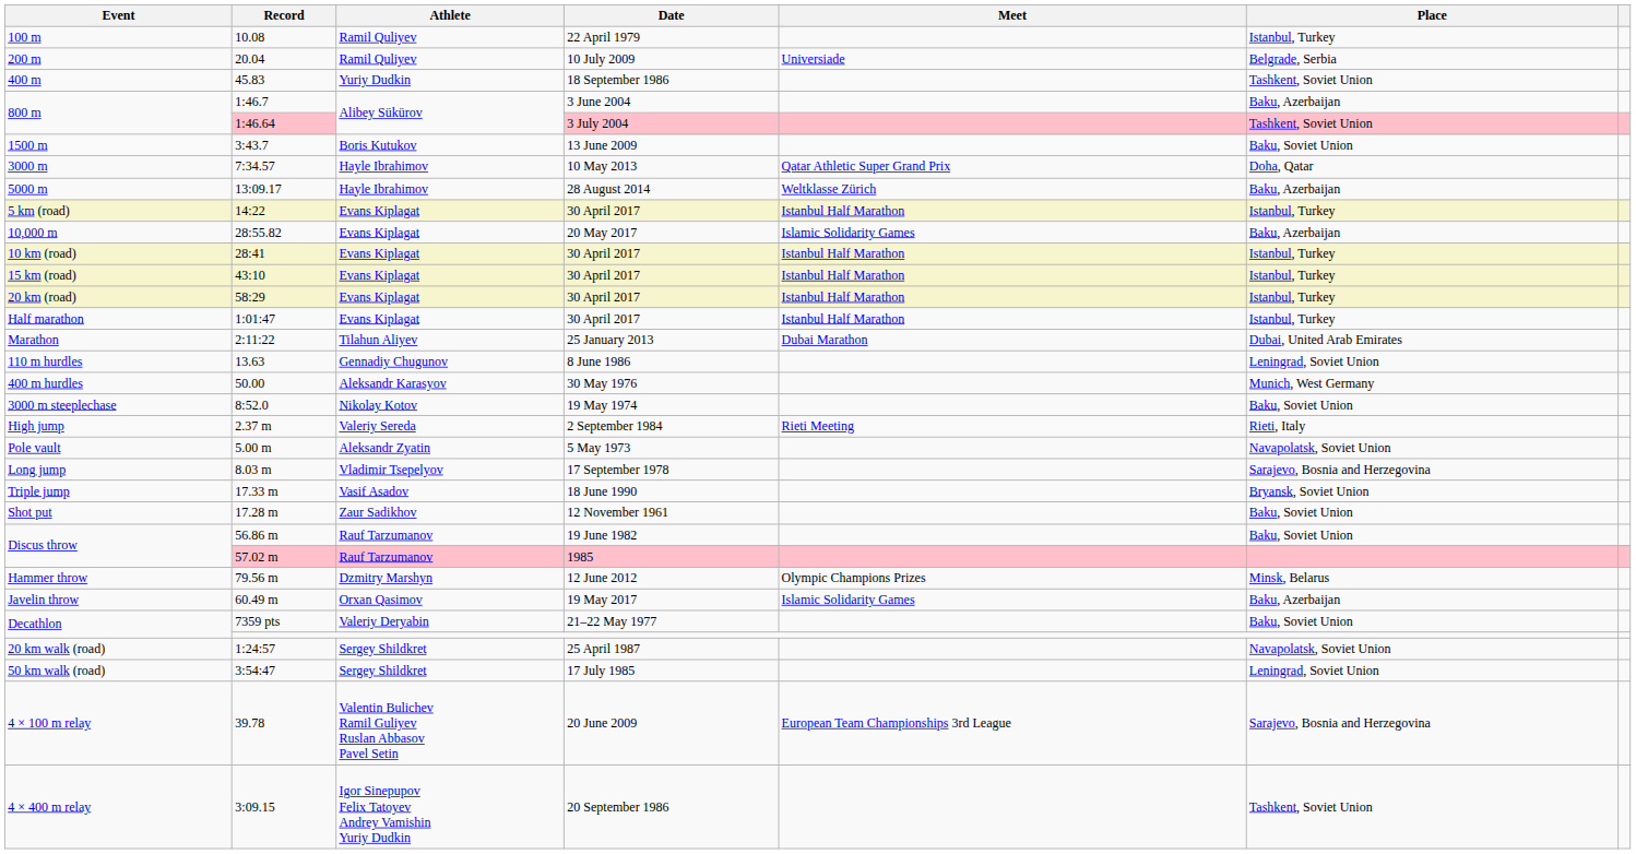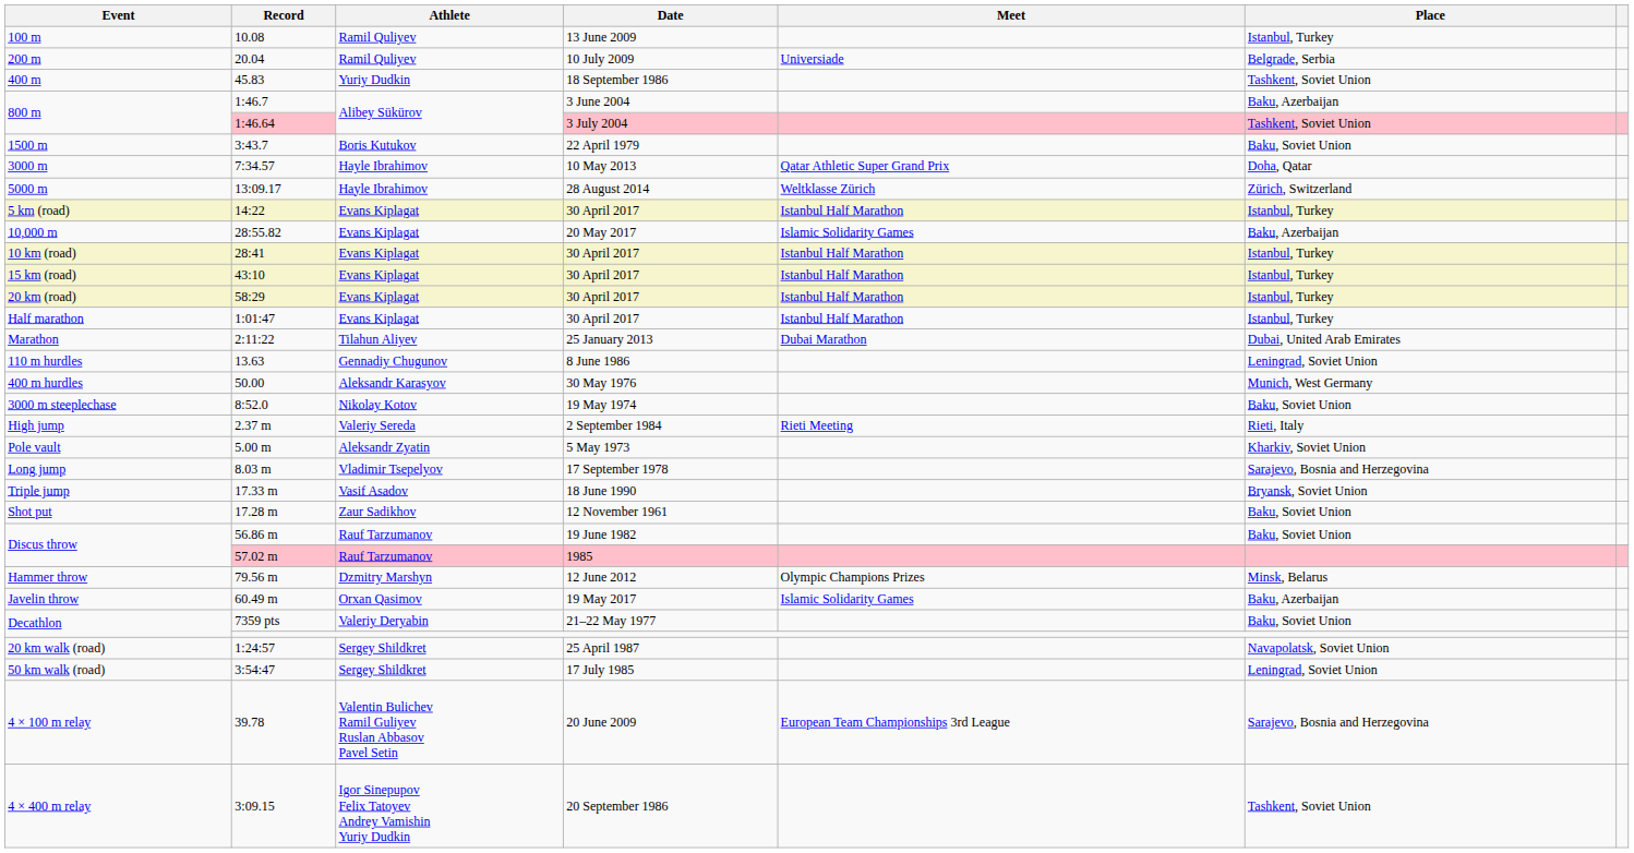100 m | Date: 22 April 1979 -> 13 June 2009
1500 m | Date: 13 June 2009 -> 22 April 1979
5000 m | Place: Baku, Azerbaijan -> Zürich, Switzerland
Pole vault | Place: Navapolatsk, Soviet Union -> Kharkiv, Soviet Union
